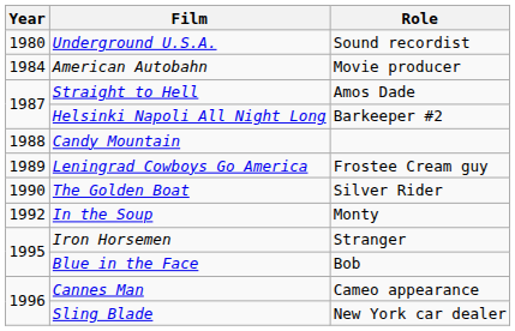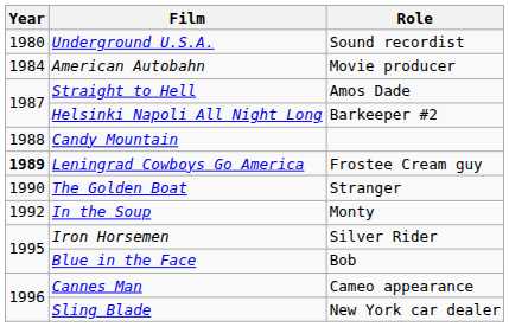Leningrad Cowboys Go America | Year: normal -> bold
The Golden Boat | Role: Silver Rider -> Stranger
Iron Horsemen | Role: Stranger -> Silver Rider
